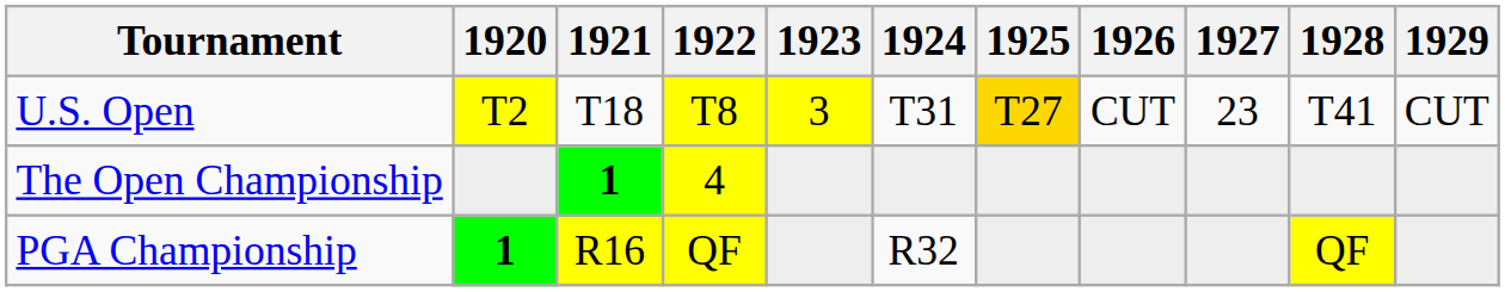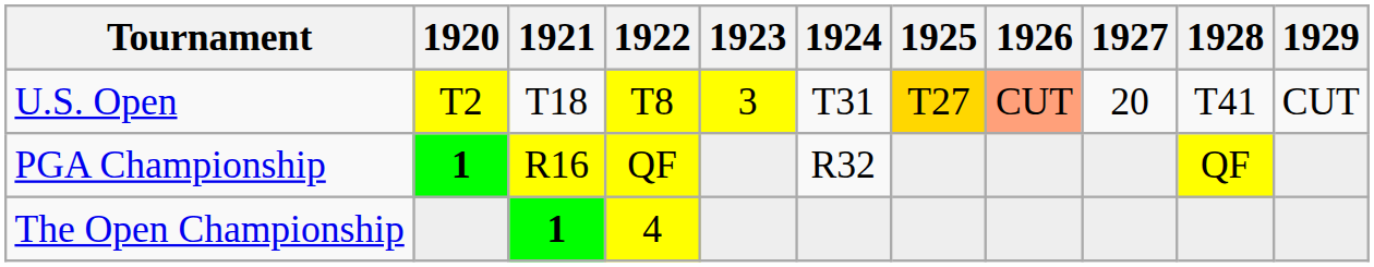U.S. Open | 1926: no background -> lightsalmon background
U.S. Open | 1927: 23 -> 20
rows swapped: The Open Championship <-> PGA Championship
